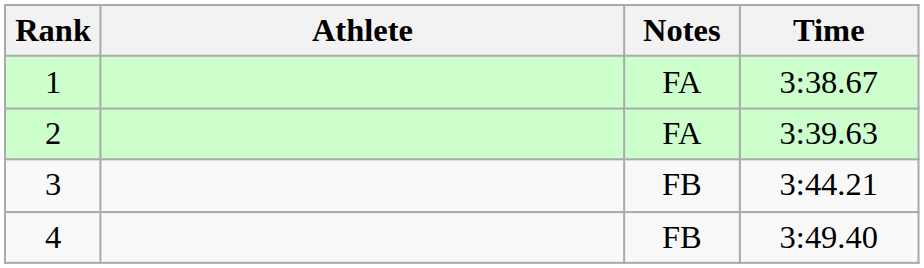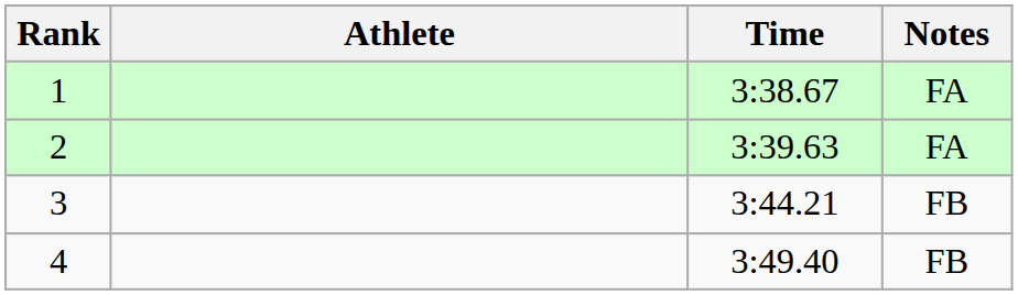columns swapped: Time <-> Notes
